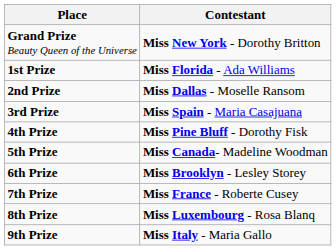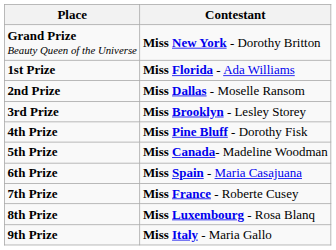3rd Prize | Contestant: Miss Spain - Maria Casajuana -> Miss Brooklyn - Lesley Storey
6th Prize | Contestant: Miss Brooklyn - Lesley Storey -> Miss Spain - Maria Casajuana
